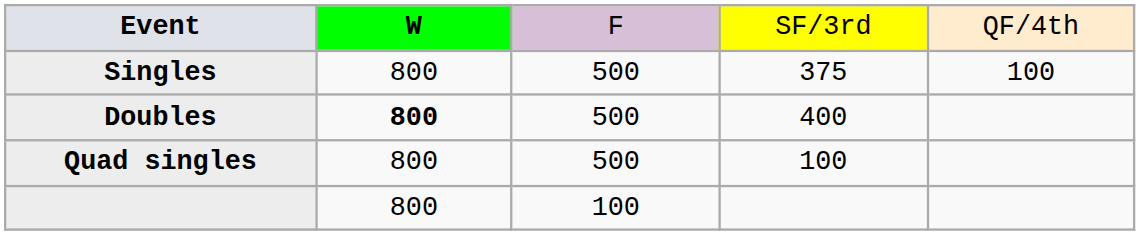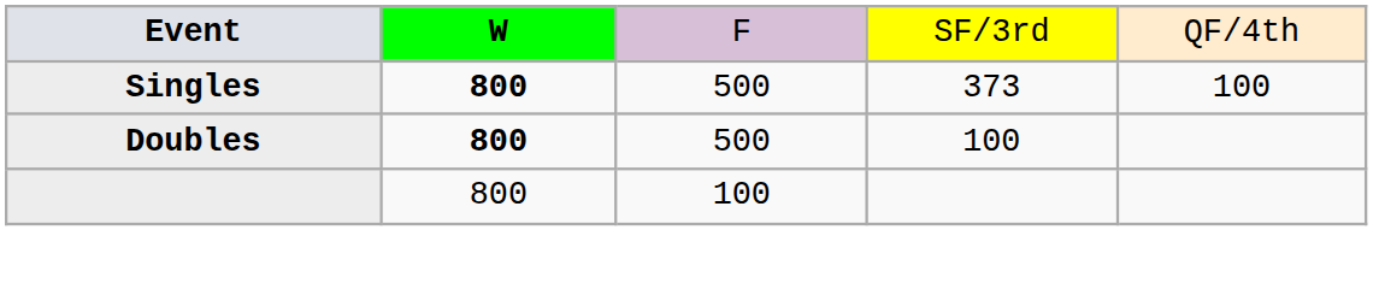Singles | column 2: normal -> bold
Singles | column 4: 375 -> 373
Doubles | column 4: 400 -> 100
- row: Quad singles | 800 | 500 | 100
